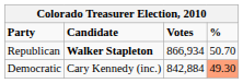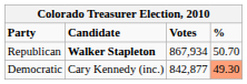Republican | Votes: 866,934 -> 867,934
Democratic | Votes: 842,884 -> 842,877
